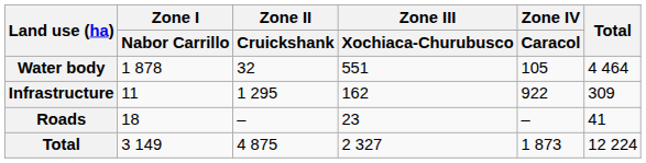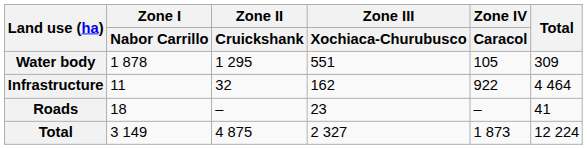Water body | Zone II / Cruickshank: 32 -> 1 295
Water body | Total: 4 464 -> 309
Infrastructure | Zone II / Cruickshank: 1 295 -> 32
Infrastructure | Total: 309 -> 4 464
